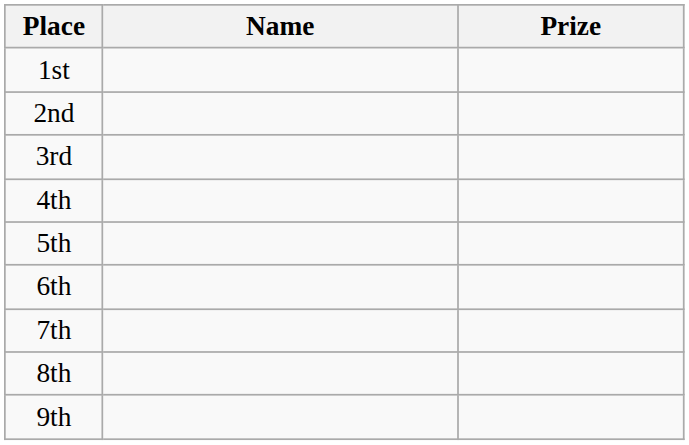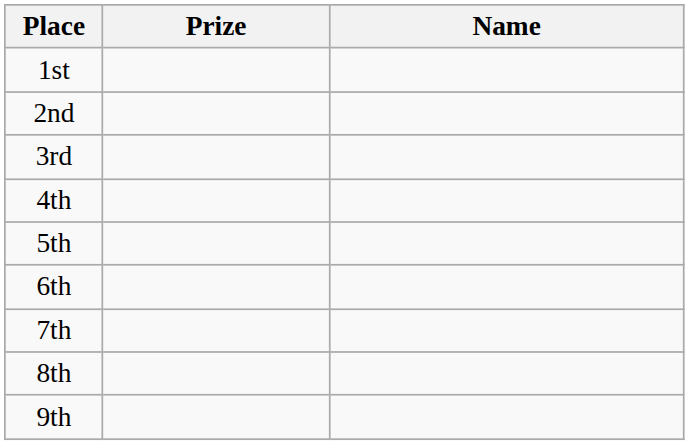columns swapped: Name <-> Prize
